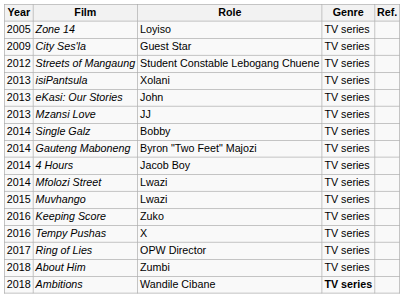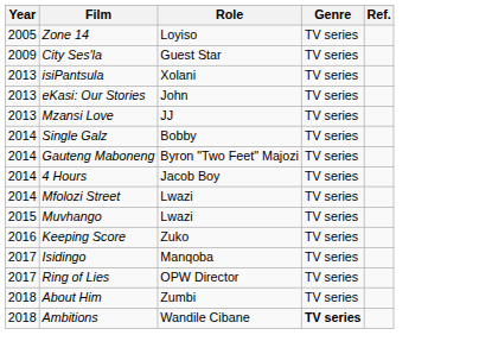- row: 2012 | Streets of Mangaung | Student Constable Lebogang Chuene | TV series
- row: 2016 | Tempy Pushas | X | TV series
+ row: 2017 | Isidingo | Manqoba | TV series
